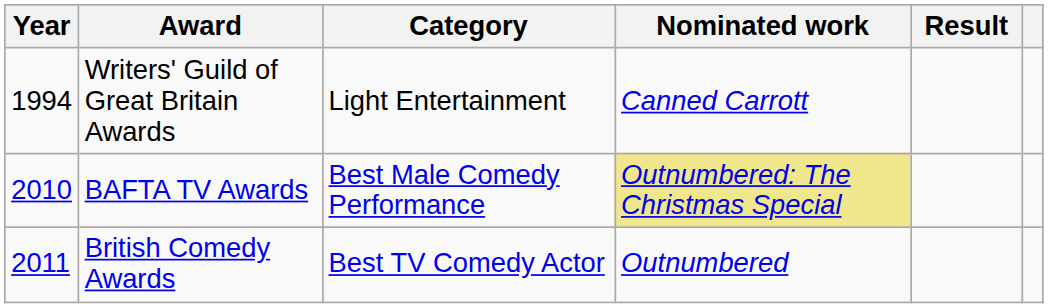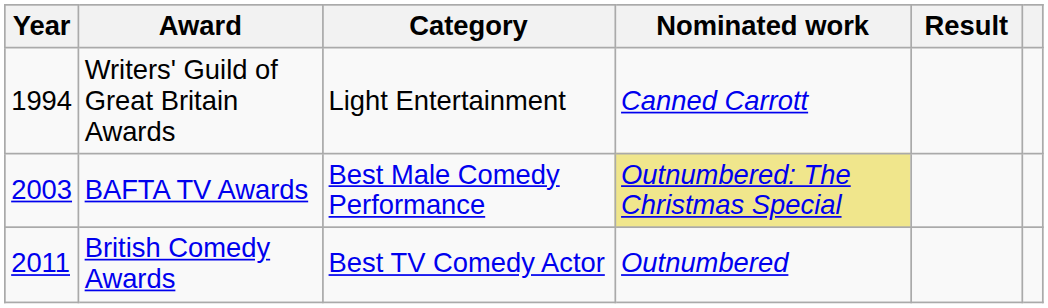BAFTA TV Awards | Year: 2010 -> 2003
